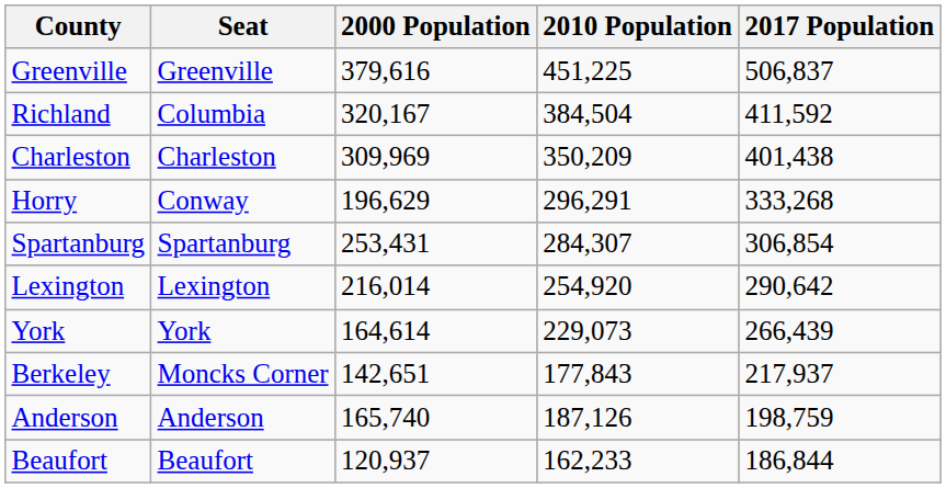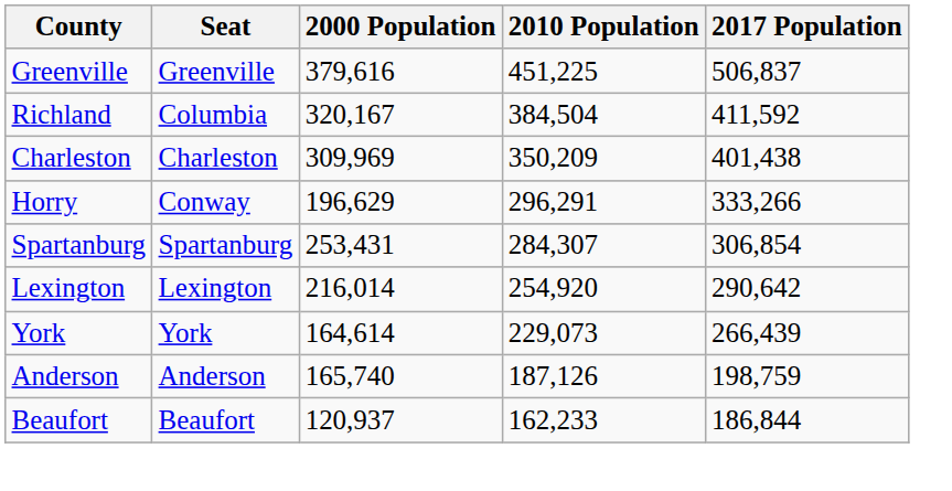Horry | 2017 Population: 333,268 -> 333,266
- row: Berkeley | Moncks Corner | 142,651 | 177,843 | 217,937
